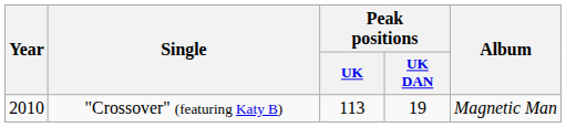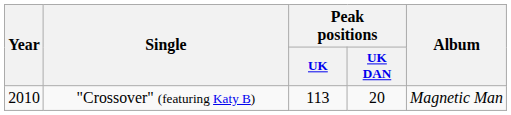"Crossover" (featuring Katy B) | Peak positions / UK DAN: 19 -> 20
